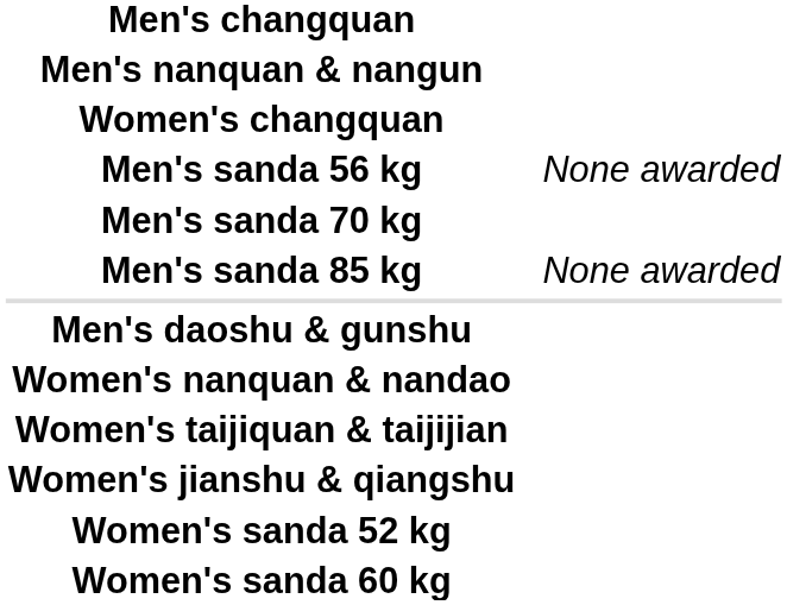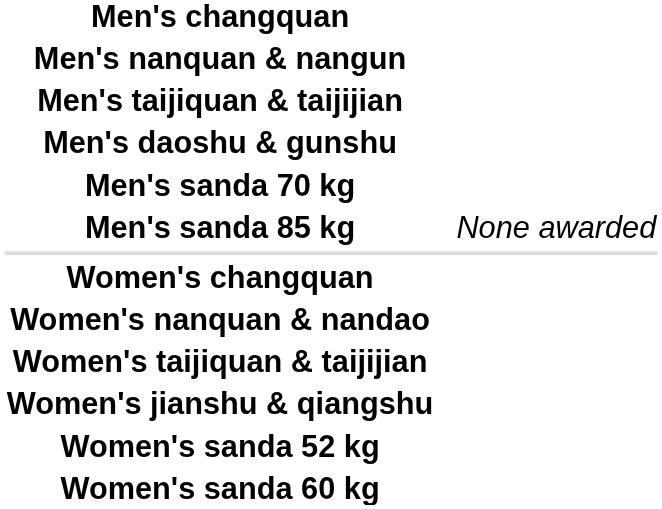+ row: Men's taijiquan & taijijian
rows swapped: Men's daoshu & gunshu <-> Women's changquan
- row: Men's sanda 56 kg | None awarded
